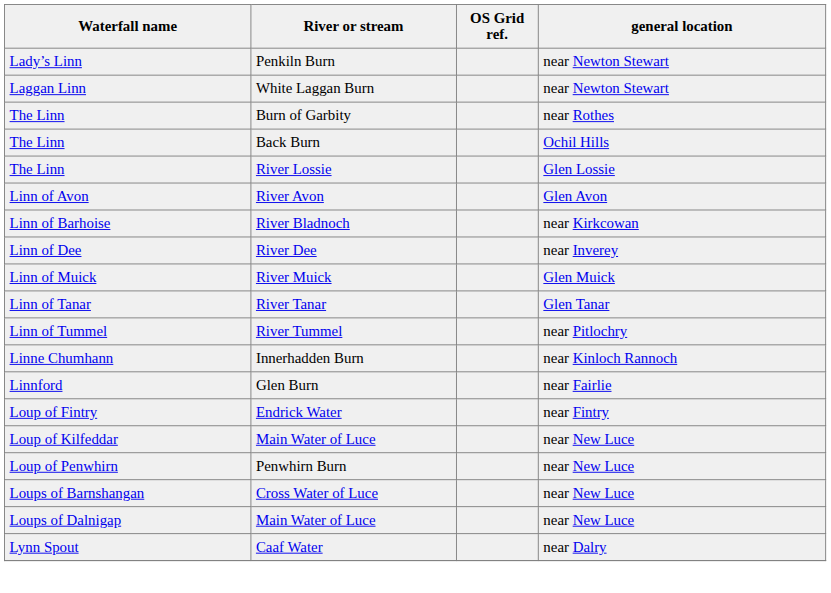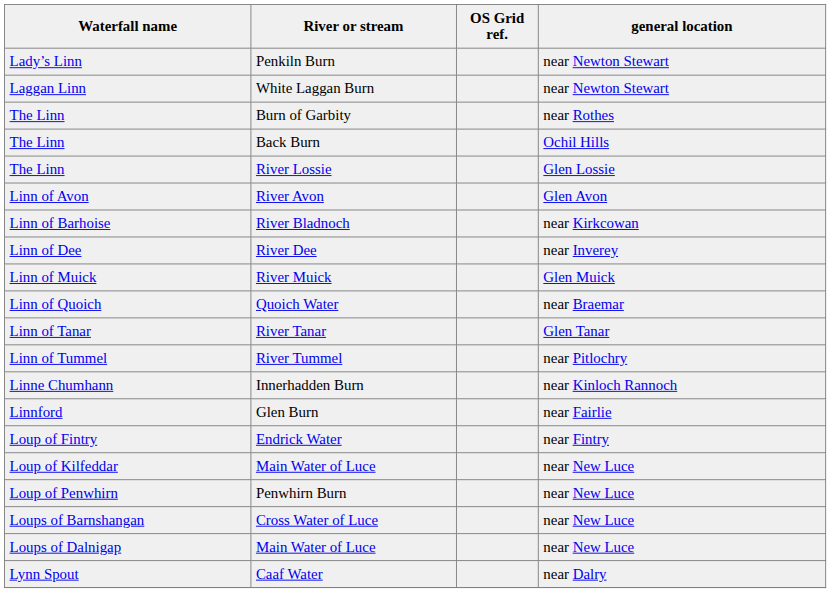+ row: Linn of Quoich | Quoich Water | near Braemar
